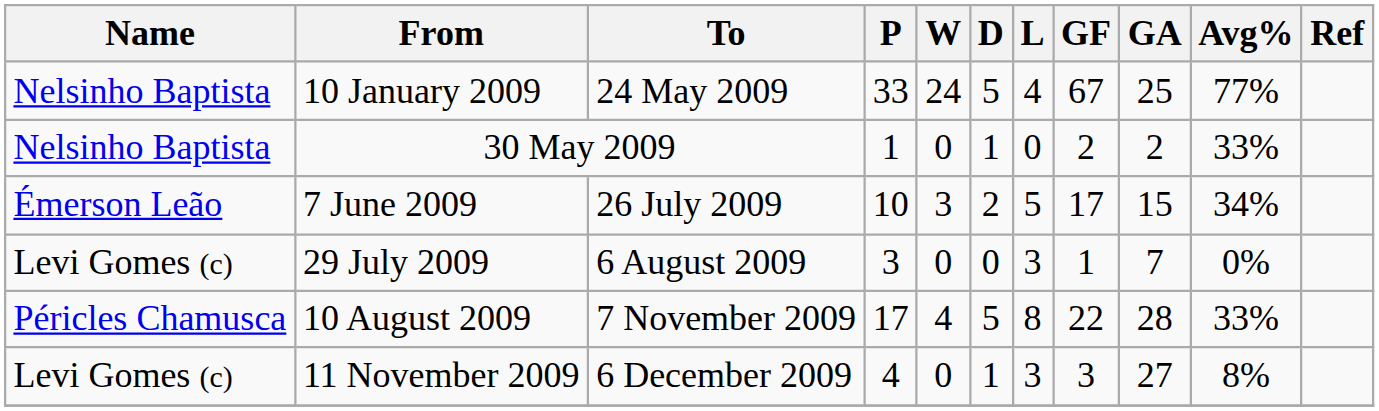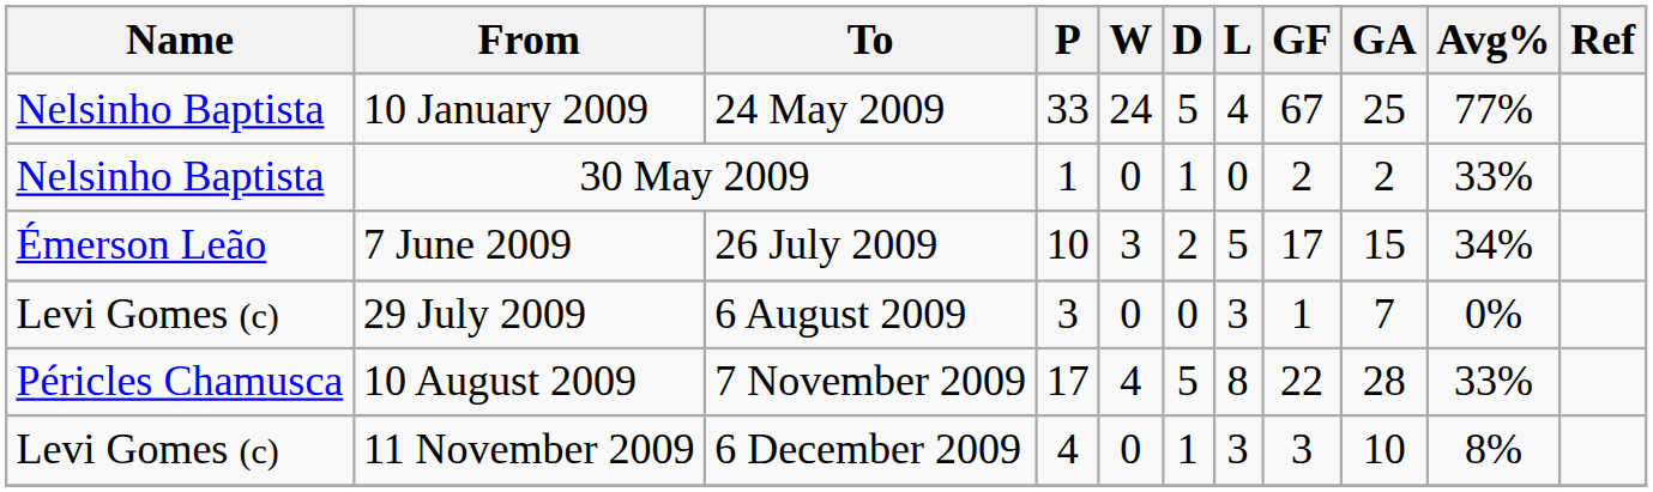11 November 2009 | GA: 27 -> 10
